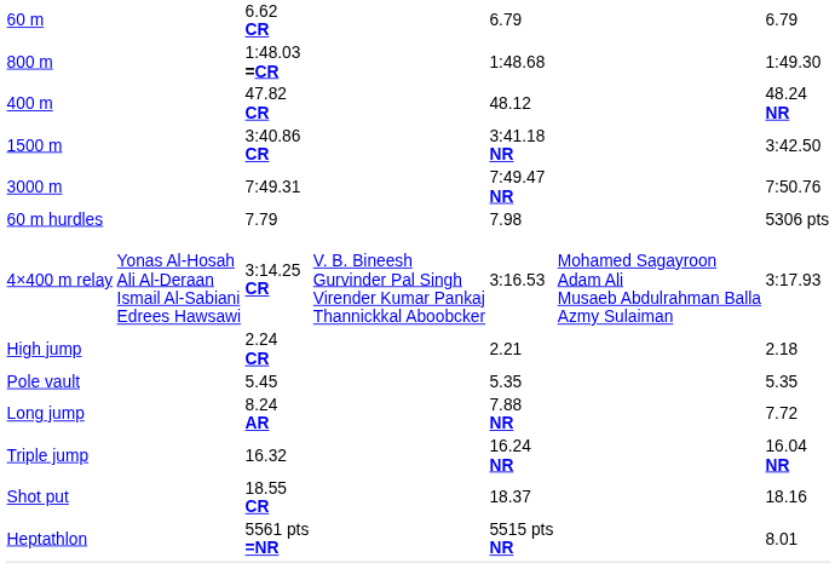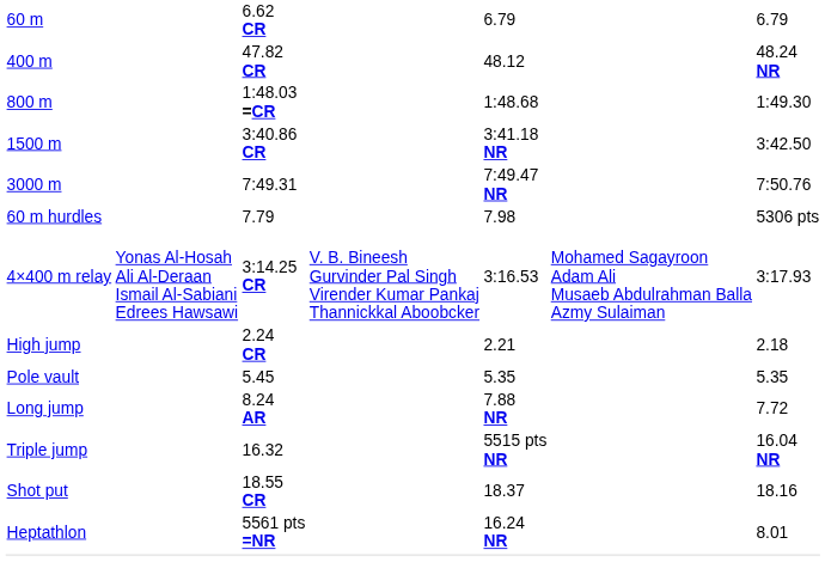rows swapped: 400 m <-> 800 m
Triple jump | column 5: 16.24 NR -> 5515 pts NR
Heptathlon | column 5: 5515 pts NR -> 16.24 NR
